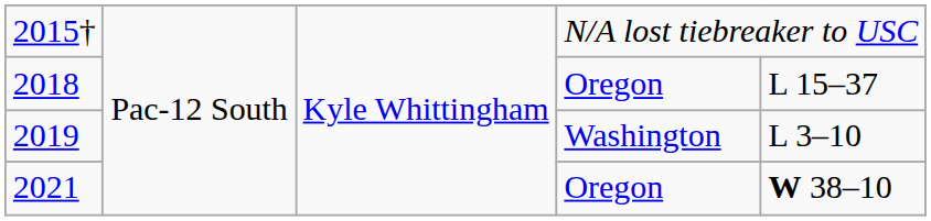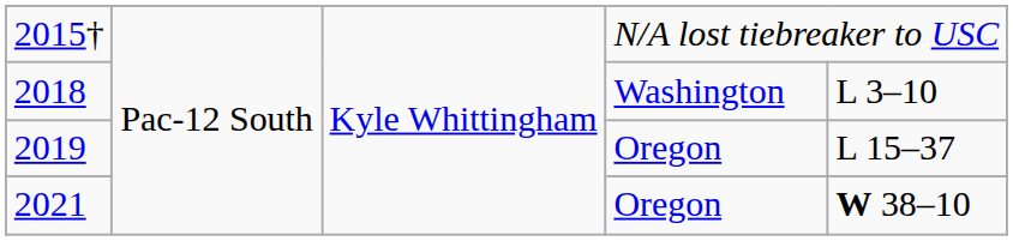2018 | column 4: Oregon -> Washington
2018 | column 5: L 15–37 -> L 3–10
2019 | column 4: Washington -> Oregon
2019 | column 5: L 3–10 -> L 15–37
